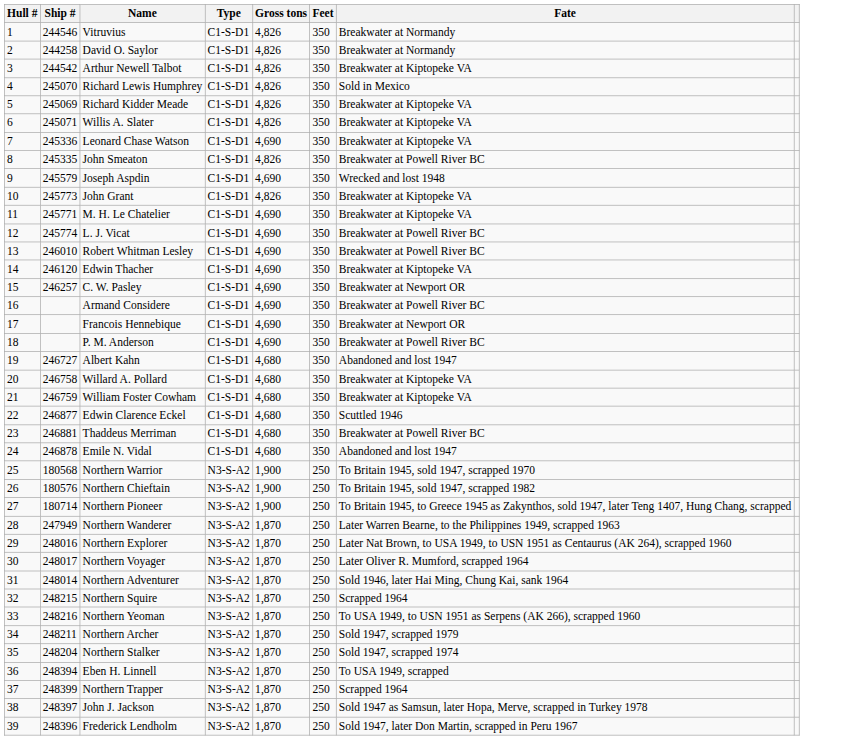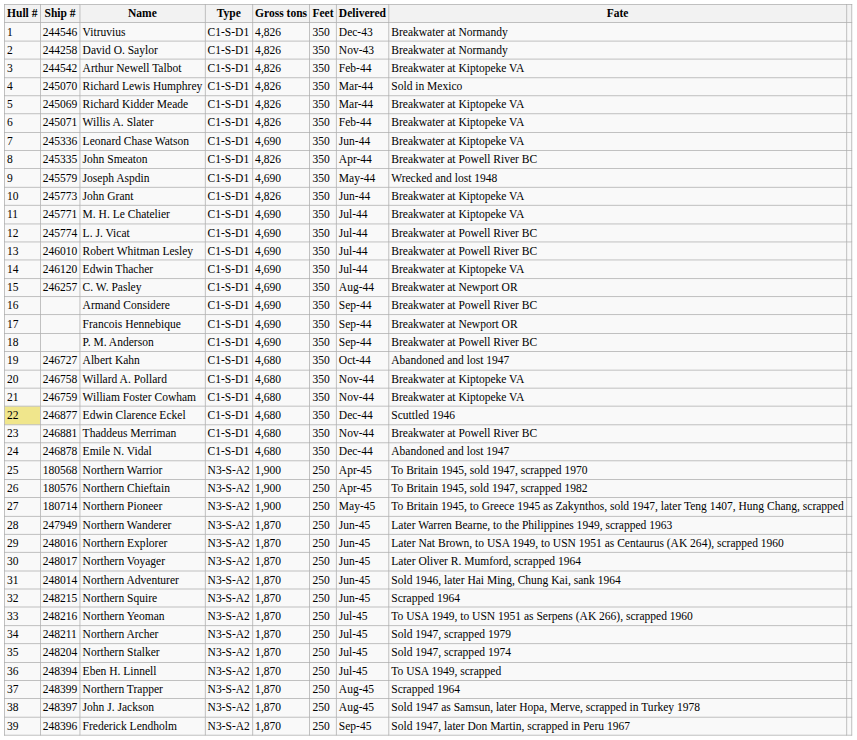+ column: Delivered | Dec-43 | Nov-43 | Feb-44 | Mar-44 | Mar-44 | Feb-44 | Jun-44 | Apr-44 | May-44 | Jun-44 | Jul-44 | Jul-44 | Jul-44 | Jul-44 | Aug-44 | Sep-44 | Sep-44 | Sep-44 | Oct-44 | Nov-44 | Nov-44 | Dec-44 | Nov-44 | Dec-44 | Apr-45 | Apr-45 | May-45 | Jun-45 | Jun-45 | Jun-45 | Jun-45 | Jun-45 | Jul-45 | Jul-45 | Jul-45 | Jul-45 | Aug-45 | Aug-45 | Sep-45
Edwin Clarence Eckel | Hull #: no background -> khaki background
